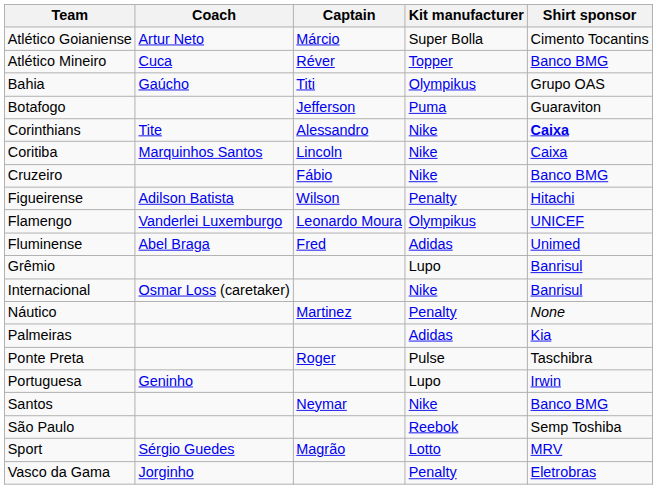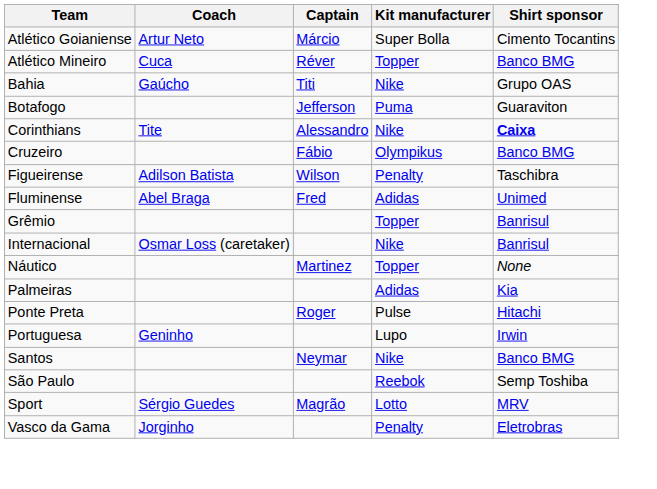Bahia | Kit manufacturer: Olympikus -> Nike
- row: Coritiba | Marquinhos Santos | Lincoln | Nike | Caixa
Cruzeiro | Kit manufacturer: Nike -> Olympikus
Figueirense | Shirt sponsor: Hitachi -> Taschibra
- row: Flamengo | Vanderlei Luxemburgo | Leonardo Moura | Olympikus | UNICEF
Grêmio | Kit manufacturer: Lupo -> Topper
Náutico | Kit manufacturer: Penalty -> Topper
Ponte Preta | Shirt sponsor: Taschibra -> Hitachi
